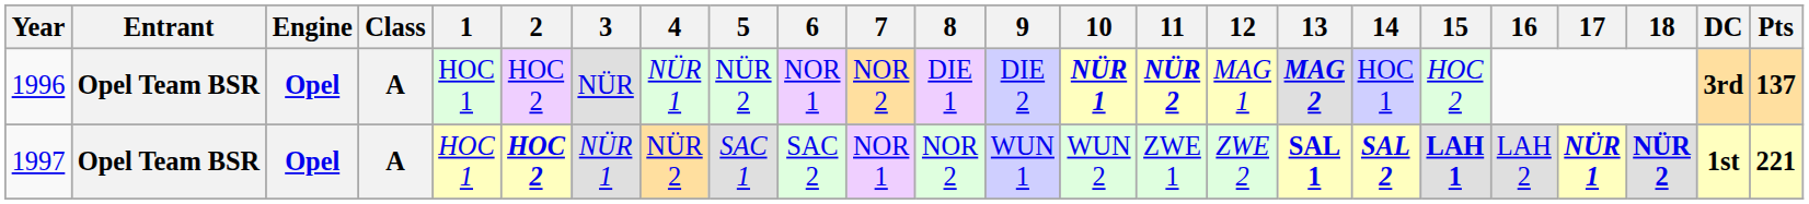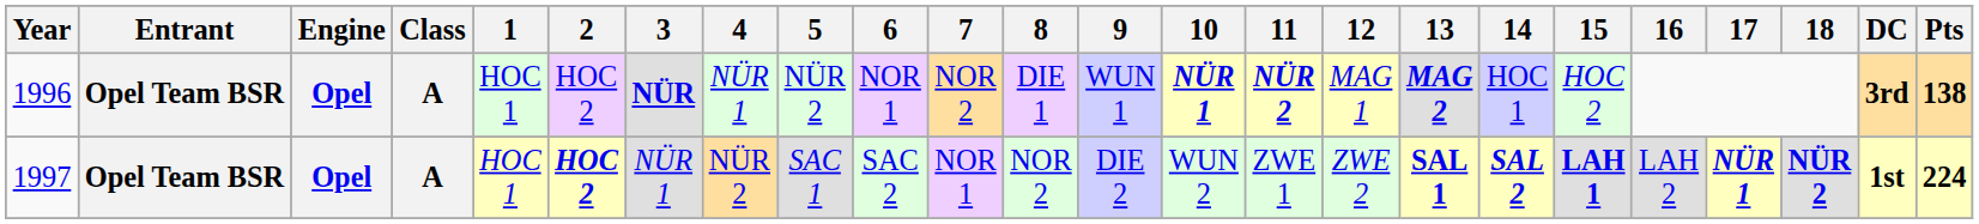1996 | 3: normal -> bold
1996 | 9: DIE 2 -> WUN 1
1996 | Pts: 137 -> 138
1997 | 9: WUN 1 -> DIE 2
1997 | Pts: 221 -> 224
